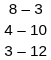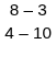- row: 3 – 12
